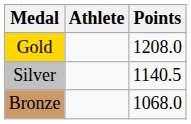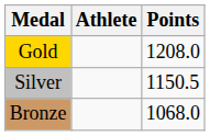Silver | Points: 1140.5 -> 1150.5
